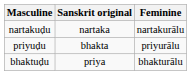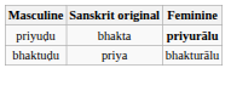- row: nartakuḍu | nartaka | nartakurālu
priyuḍu | Feminine: normal -> bold
